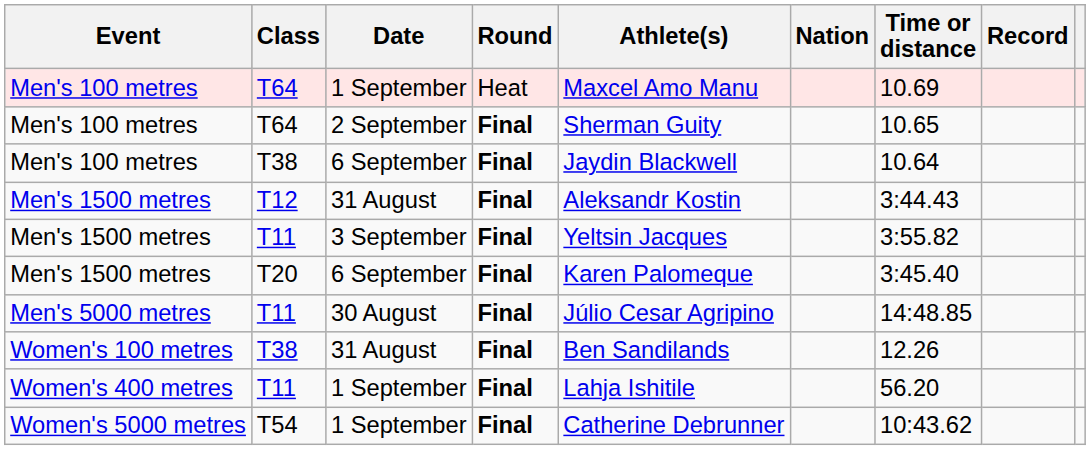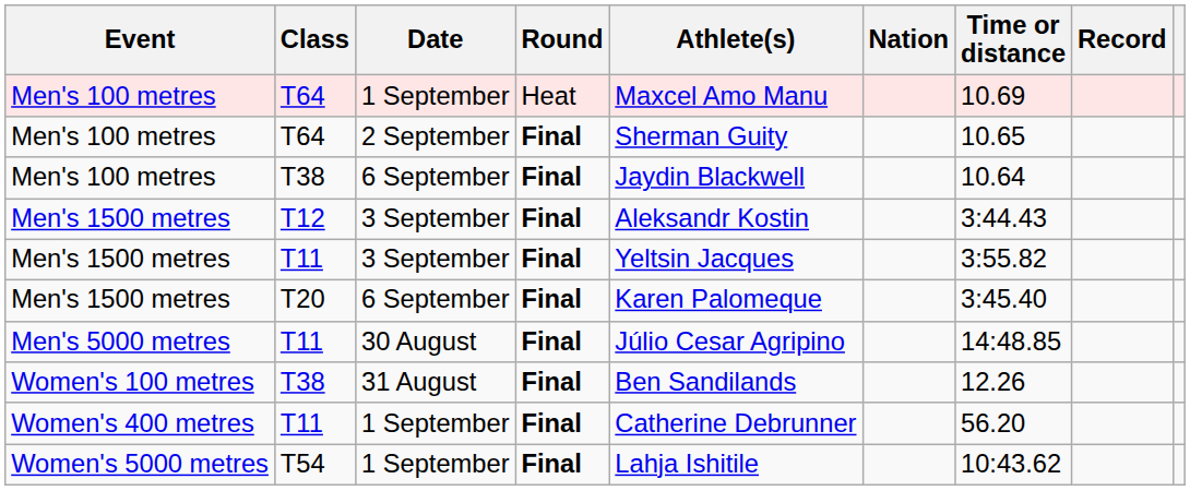Men's 1500 metres / T12 | Date: 31 August -> 3 September
Women's 400 metres | Athlete(s): Lahja Ishitile -> Catherine Debrunner
Women's 5000 metres | Athlete(s): Catherine Debrunner -> Lahja Ishitile
